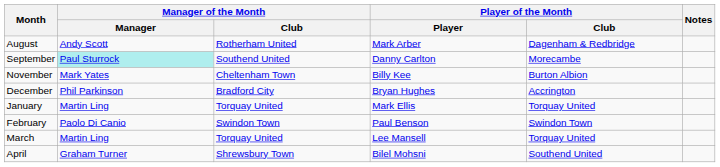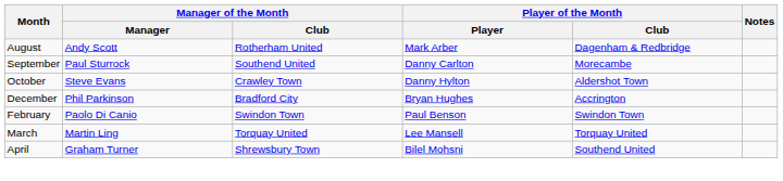September | Manager of the Month / Manager: paleturquoise background -> no background
+ row: October | Steve Evans | Crawley Town | Danny Hylton | Aldershot Town
- row: November | Mark Yates | Cheltenham Town | Billy Kee | Burton Albion
- row: January | Martin Ling | Torquay United | Mark Ellis | Torquay United
